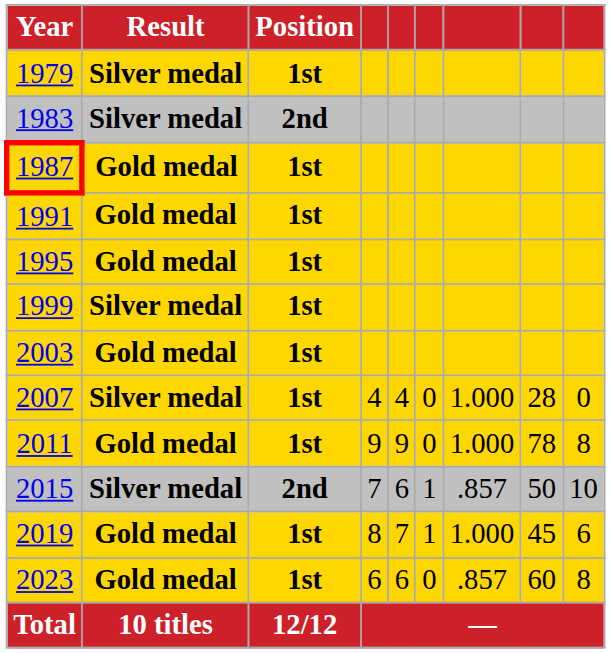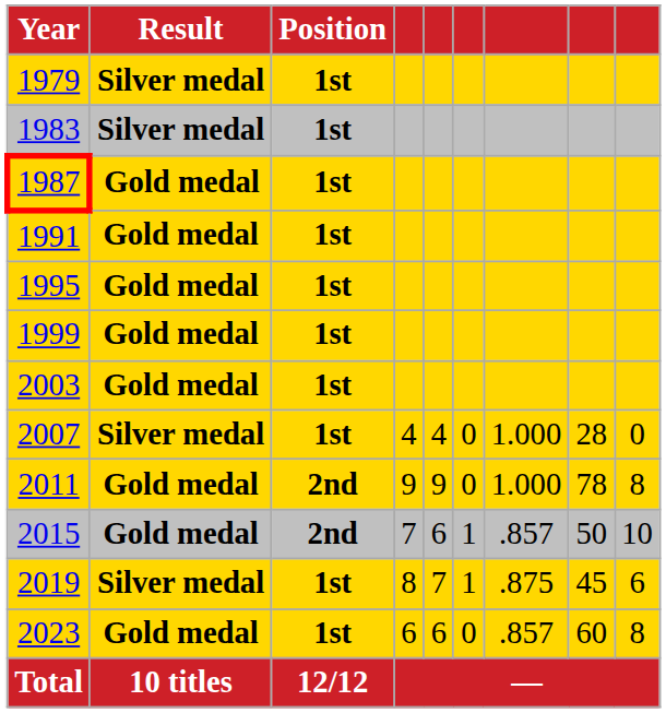1983 | Position: 2nd -> 1st
1999 | Result: Silver medal -> Gold medal
2011 | Position: 1st -> 2nd
2015 | Result: Silver medal -> Gold medal
2019 | Result: Gold medal -> Silver medal
2019 | column 7: 1.000 -> .875
